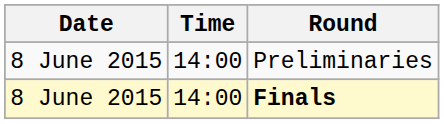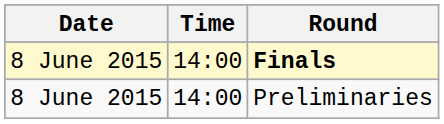rows swapped: Preliminaries <-> Finals
